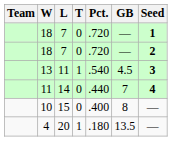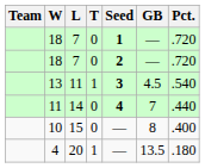columns swapped: Pct. <-> Seed
